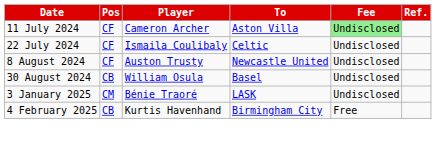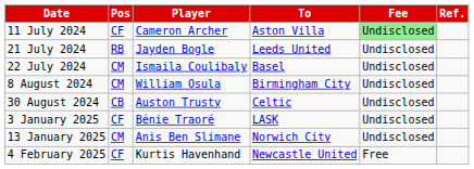+ row: 21 July 2024 | RB | Jayden Bogle | Leeds United | Undisclosed
22 July 2024 | Pos: CF -> CM
22 July 2024 | To: Celtic -> Basel
8 August 2024 | Pos: CF -> CM
8 August 2024 | Player: Auston Trusty -> William Osula
8 August 2024 | To: Newcastle United -> Birmingham City
30 August 2024 | Player: William Osula -> Auston Trusty
30 August 2024 | To: Basel -> Celtic
3 January 2025 | Pos: CM -> CF
+ row: 13 January 2025 | CM | Anis Ben Slimane | Norwich City | Undisclosed
4 February 2025 | Pos: CB -> CF
4 February 2025 | To: Birmingham City -> Newcastle United
